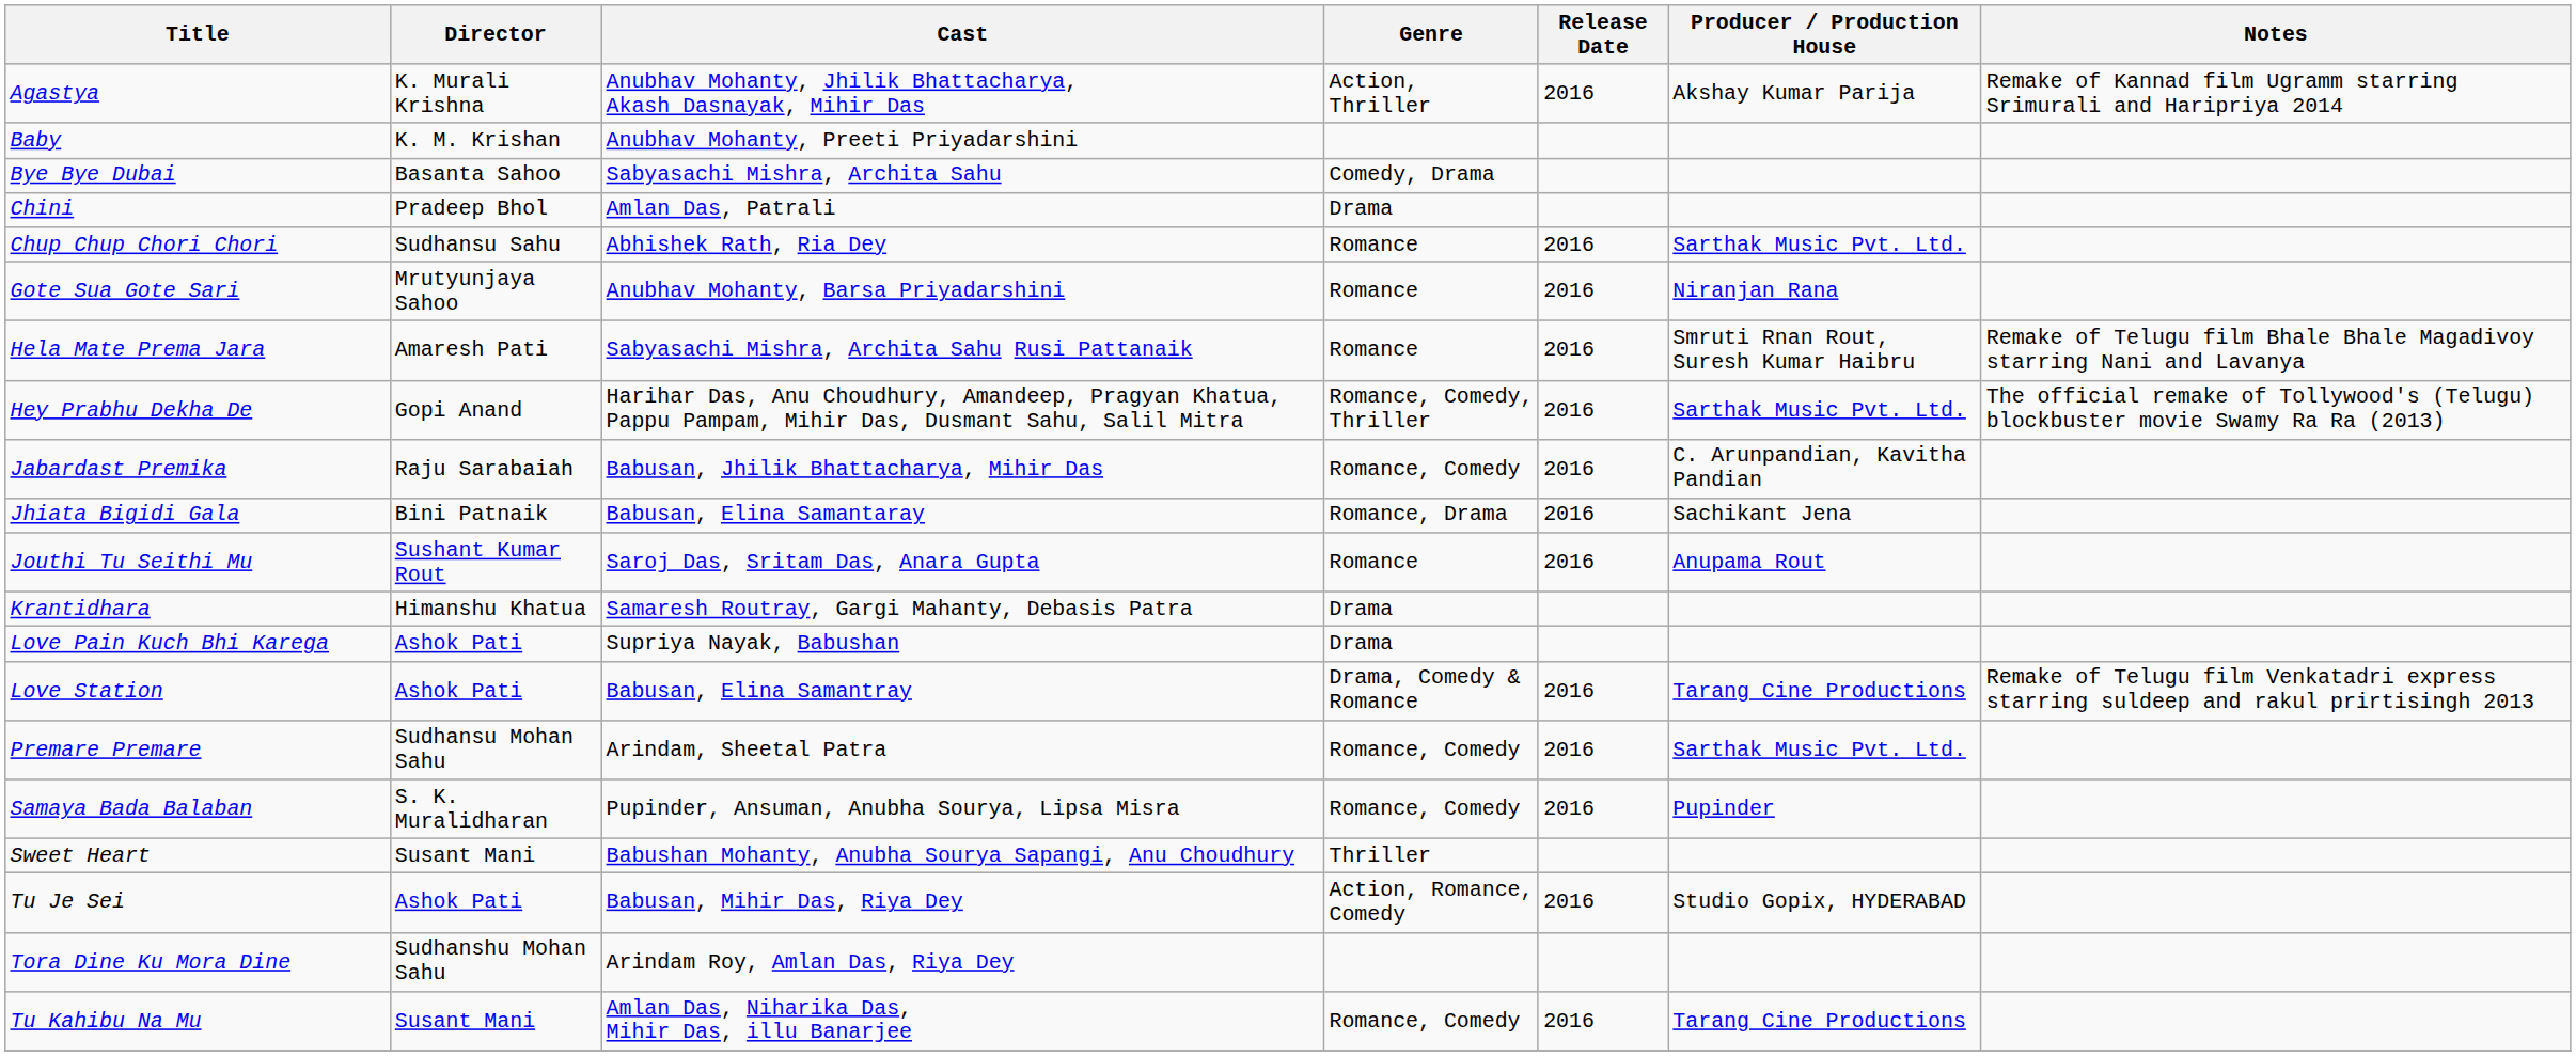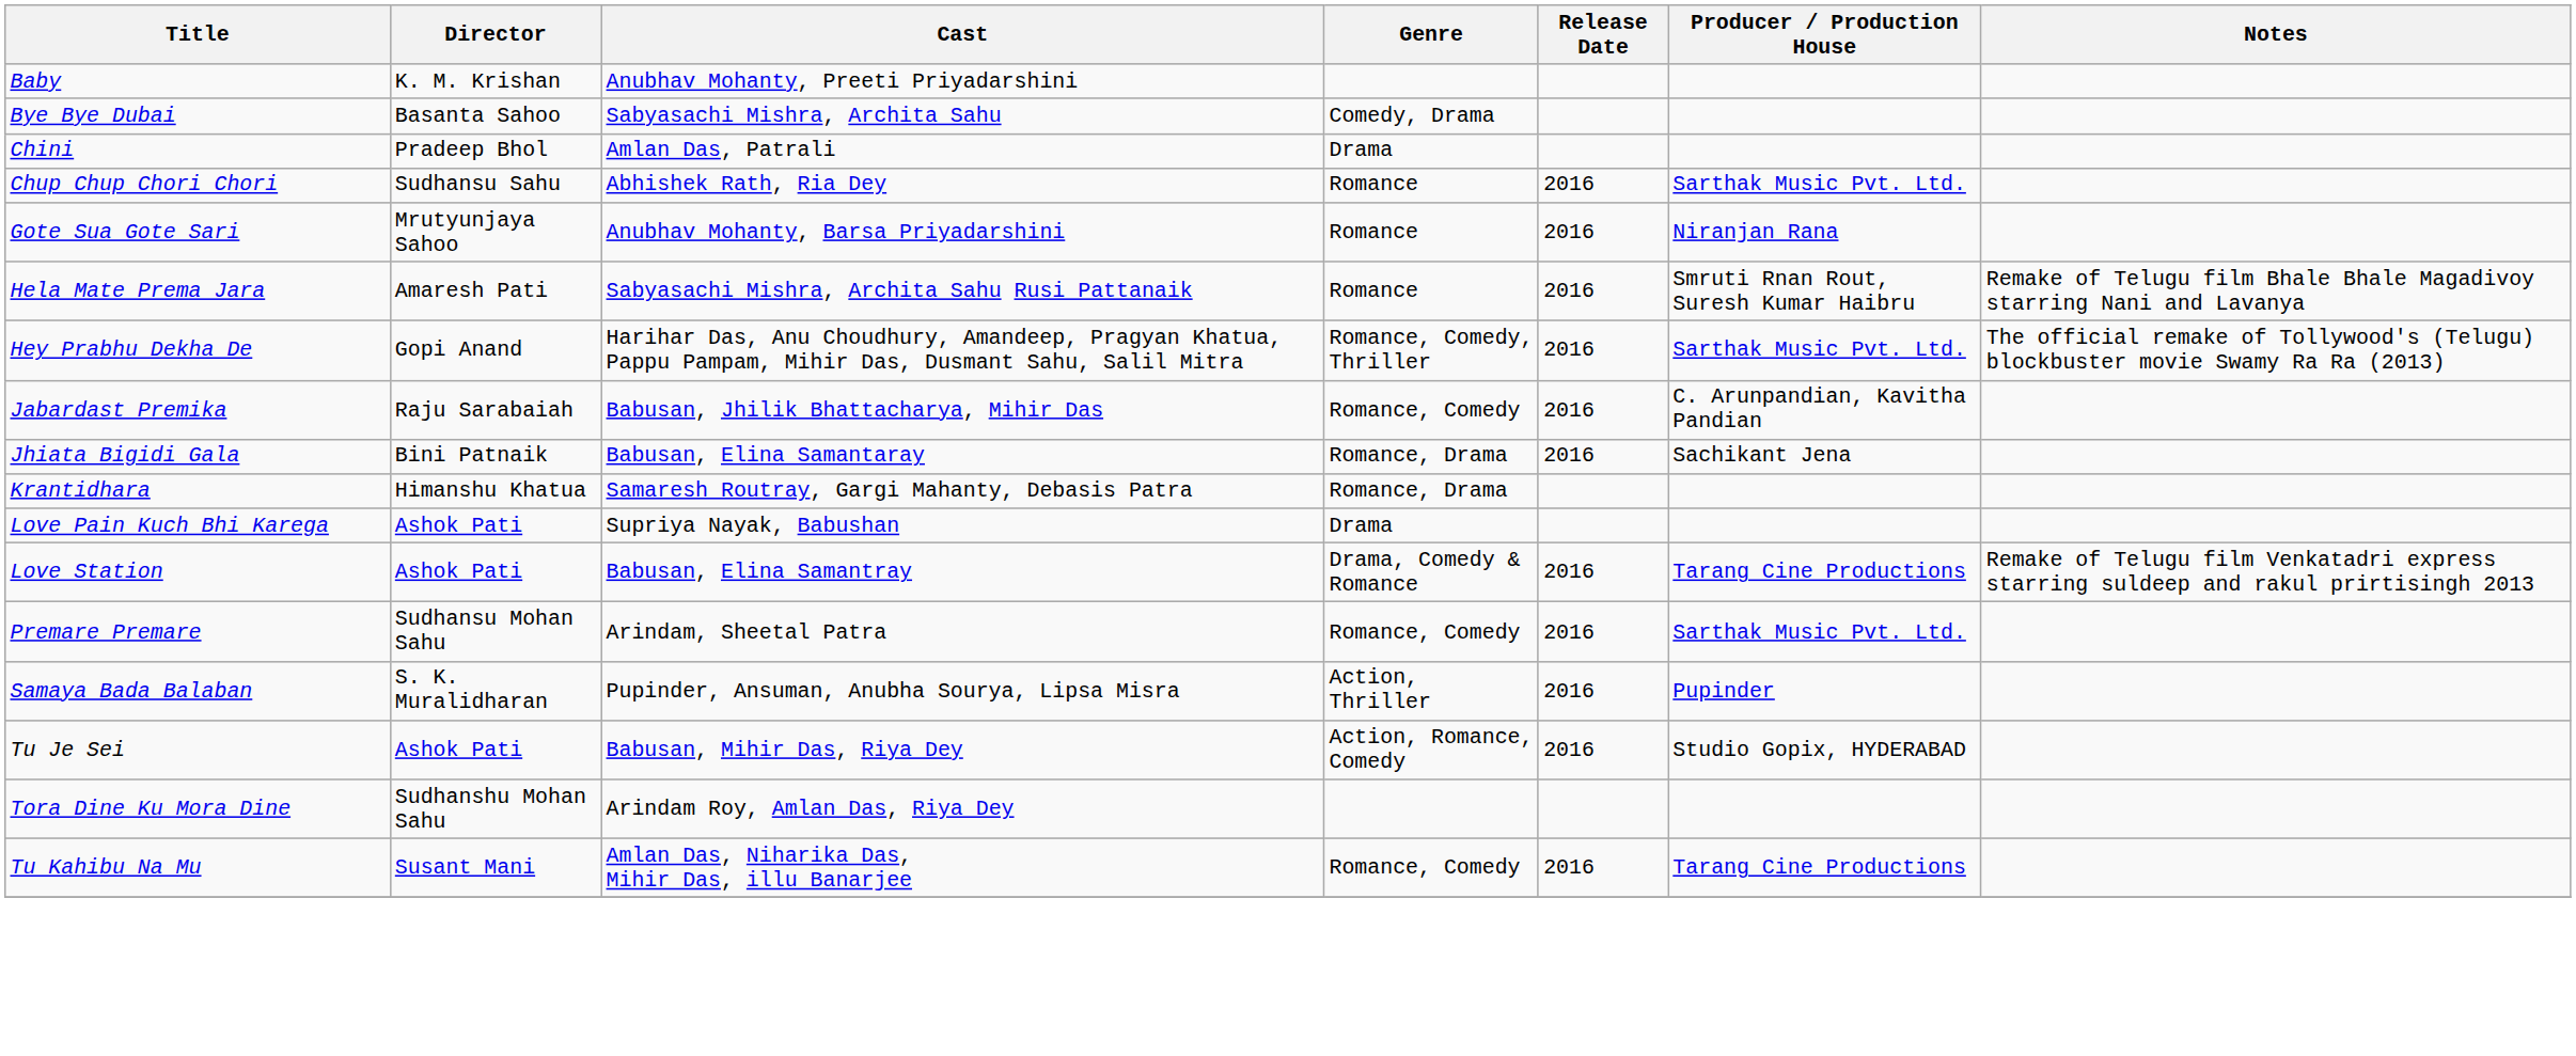- row: Agastya | K. Murali Krishna | Anubhav Mohanty, Jhilik Bhattacharya, Akash Dasnayak, Mihir Das | Action, Thriller | 2016 | Akshay Kumar Parija | Remake of Kannad film Ugramm starring Srimurali and Haripriya 2014
- row: Jouthi Tu Seithi Mu | Sushant Kumar Rout | Saroj Das, Sritam Das, Anara Gupta | Romance | 2016 | Anupama Rout
Krantidhara | Genre: Drama -> Romance, Drama
Samaya Bada Balaban | Genre: Romance, Comedy -> Action, Thriller
- row: Sweet Heart | Susant Mani | Babushan Mohanty, Anubha Sourya Sapangi, Anu Choudhury | Thriller
